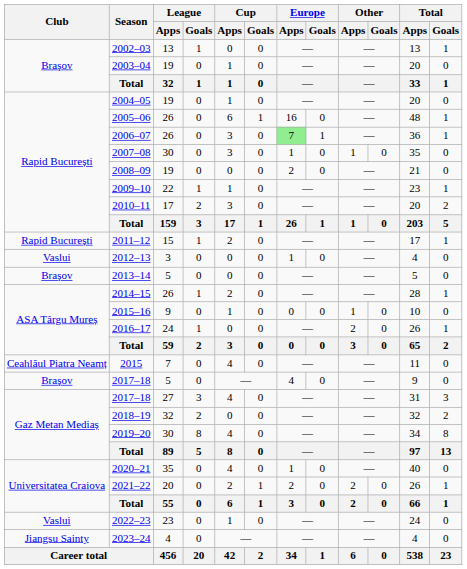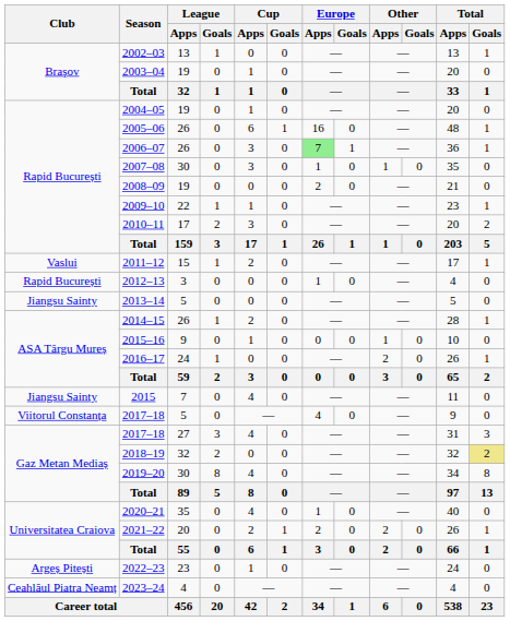2011–12 | Club: Rapid București -> Vaslui
2012–13 | Club: Vaslui -> Rapid București
2013–14 | Club: Braşov -> Jiangsu Sainty
2015 | Club: Ceahlăul Piatra Neamț -> Jiangsu Sainty
2017–18 / 5 | Club: Braşov -> Viitorul Constanța
2018–19 | Total / Goals: no background -> khaki background
2022–23 | Club: Vaslui -> Argeș Pitești
2023–24 | Club: Jiangsu Sainty -> Ceahlăul Piatra Neamț
